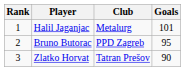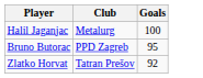- column: Rank | 1 | 2 | 3
Halil Jaganjac | Goals: 101 -> 100
Zlatko Horvat | Goals: 90 -> 92
